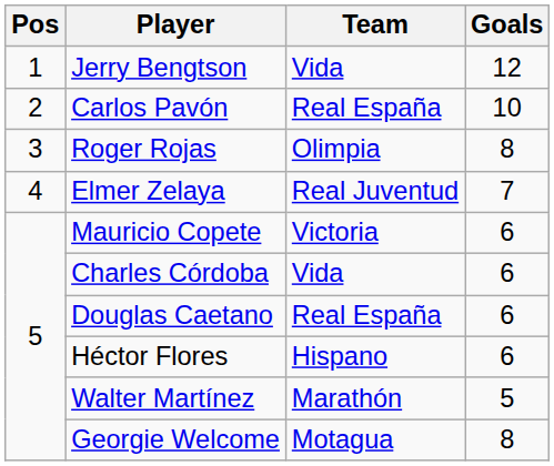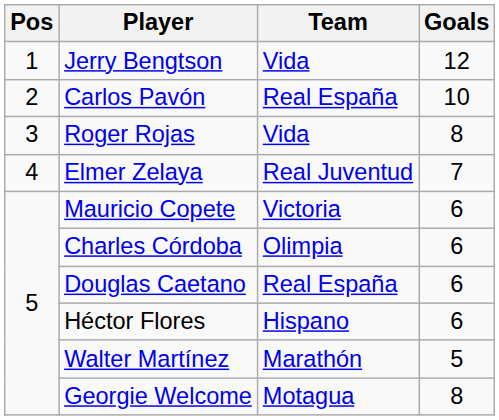Roger Rojas | Team: Olimpia -> Vida
Charles Córdoba | Team: Vida -> Olimpia
